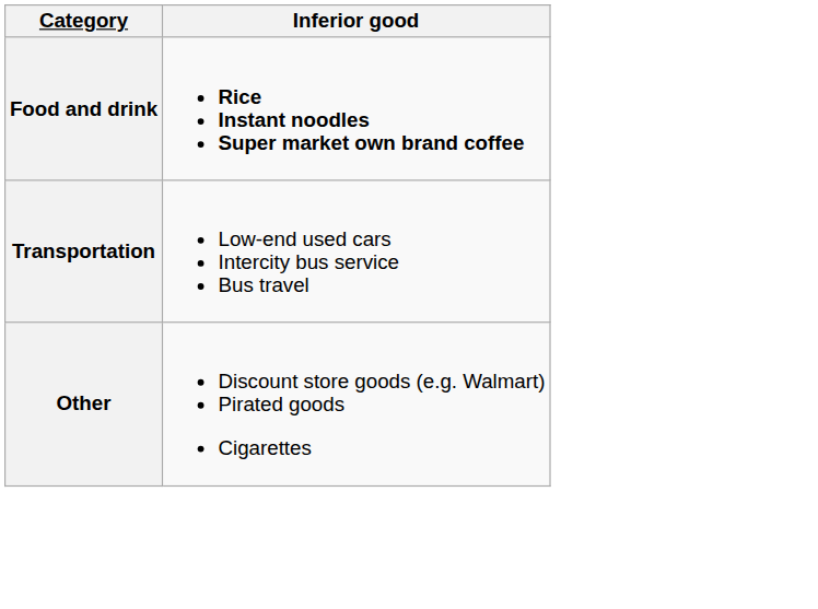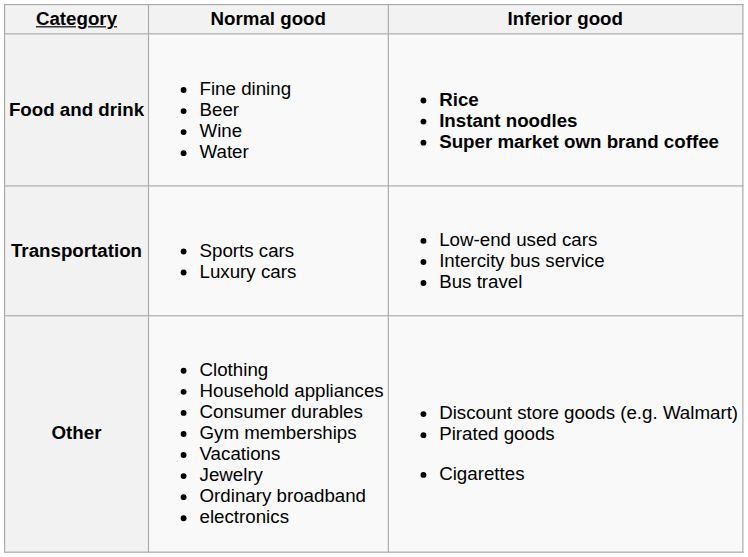+ column: Normal good | Fine dining Beer Wine Water | Sports cars Luxury cars | Clothing Household appliances Consumer durables Gym memberships Vacations Jewelry Ordinary broadband electronics
